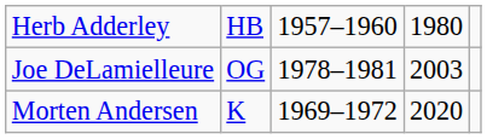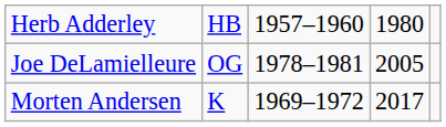Joe DeLamielleure | column 4: 2003 -> 2005
Morten Andersen | column 4: 2020 -> 2017
